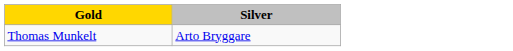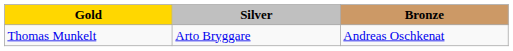+ column: Bronze | Andreas Oschkenat
